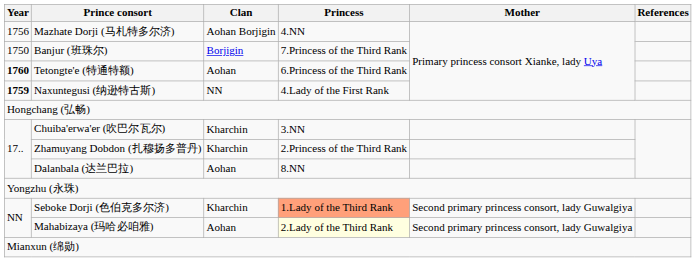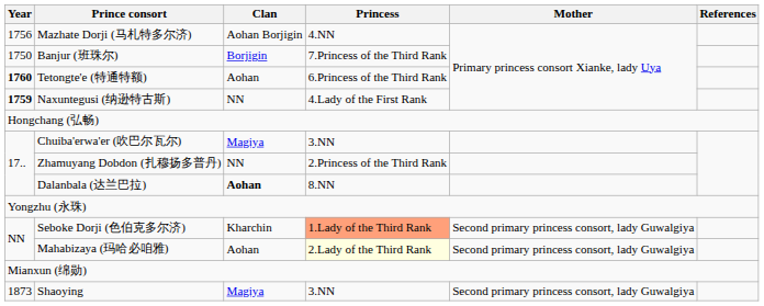Chuiba'erwa'er (吹巴尔瓦尔) | Clan: Kharchin -> Magiya
Zhamuyang Dobdon (扎穆扬多普丹) | Clan: Kharchin -> NN
Dalanbala (达兰巴拉) | Clan: normal -> bold
+ row: 1873 | Shaoying | Magiya | 3.NN | Second primary princess consort, lady Guwalgiya
